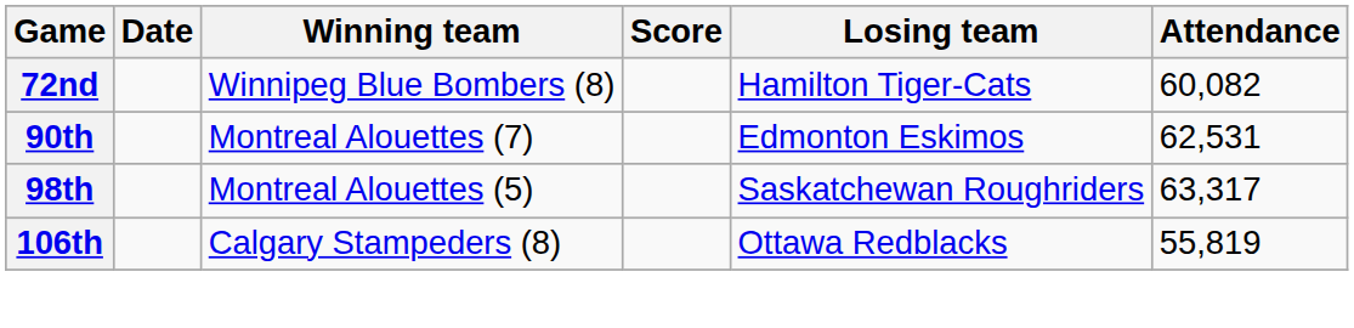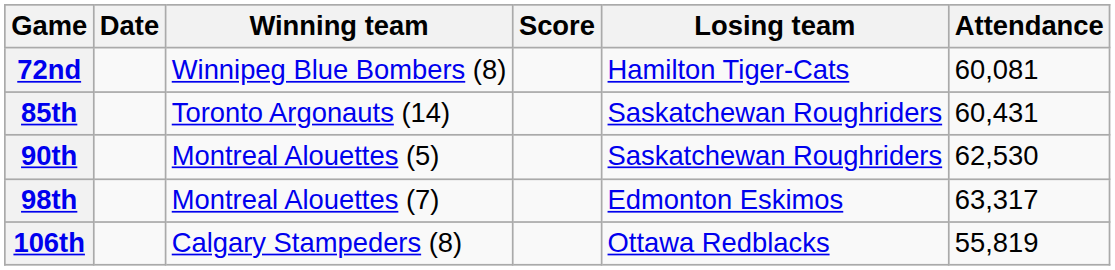72nd | Attendance: 60,082 -> 60,081
+ row: 85th | Toronto Argonauts (14) | Saskatchewan Roughriders | 60,431
90th | Winning team: Montreal Alouettes (7) -> Montreal Alouettes (5)
90th | Losing team: Edmonton Eskimos -> Saskatchewan Roughriders
90th | Attendance: 62,531 -> 62,530
98th | Winning team: Montreal Alouettes (5) -> Montreal Alouettes (7)
98th | Losing team: Saskatchewan Roughriders -> Edmonton Eskimos
